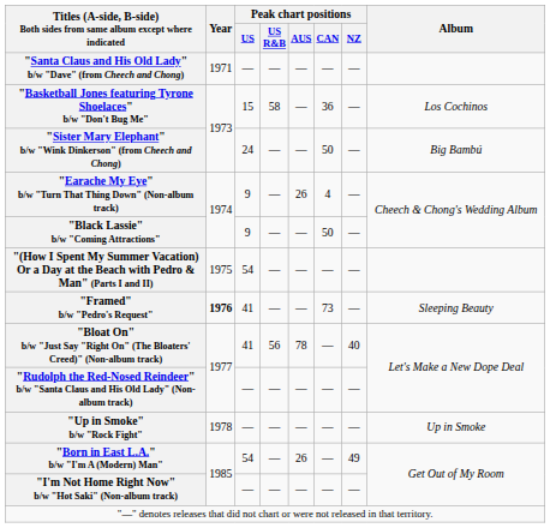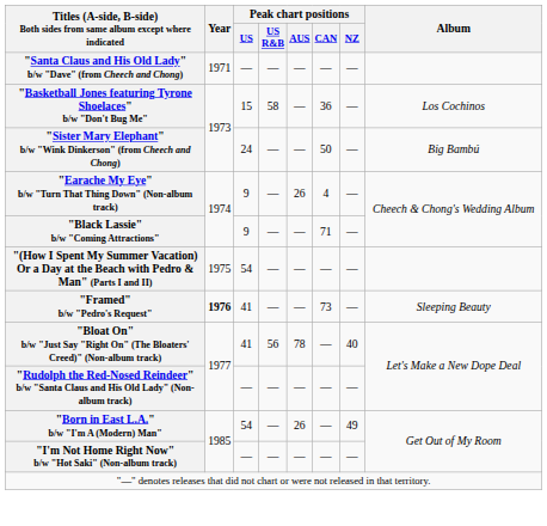"Black Lassie" b/w "Coming Attractions" | Peak chart positions / CAN: 50 -> 71
- row: "Up in Smoke" b/w "Rock Fight" | 1978 | — | — | — | — | — | Up in Smoke
